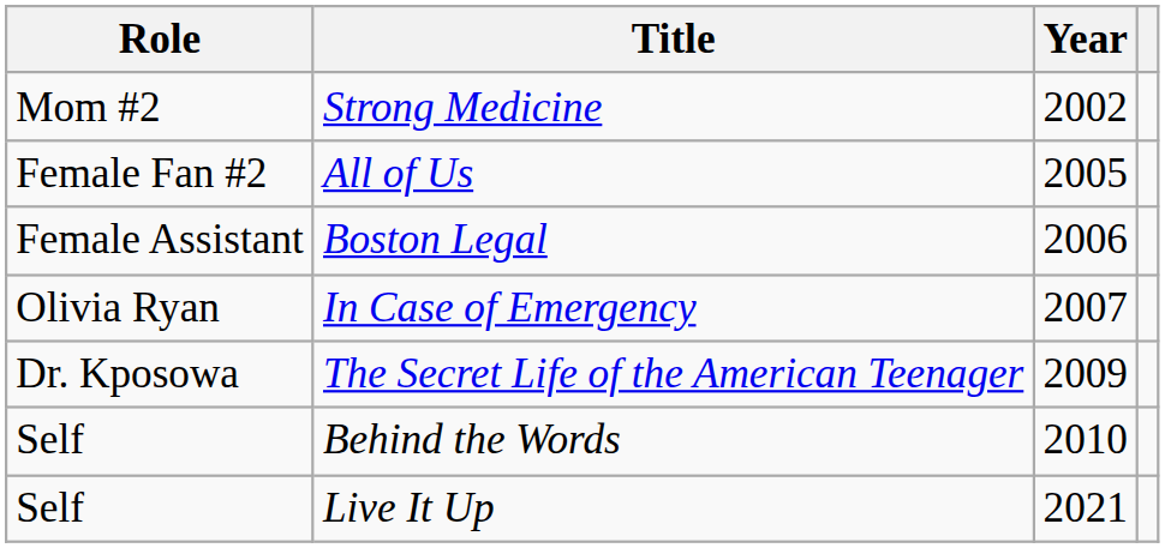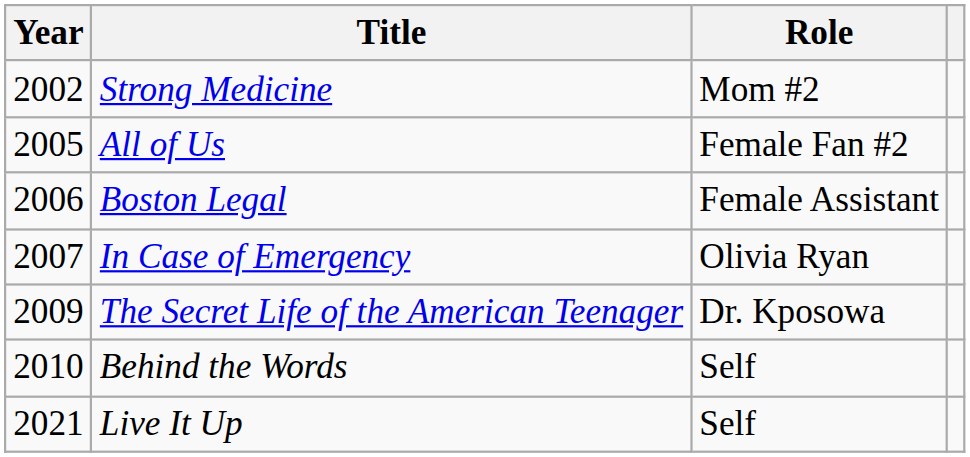columns swapped: Year <-> Role
